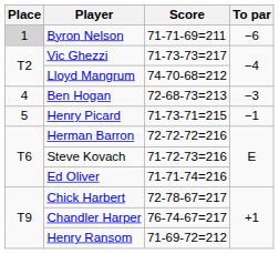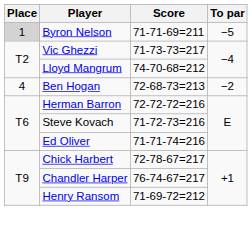Byron Nelson | To par: −6 -> −5
Ben Hogan | To par: −3 -> −2
- row: 5 | Henry Picard | 71-73-71=215 | −1
